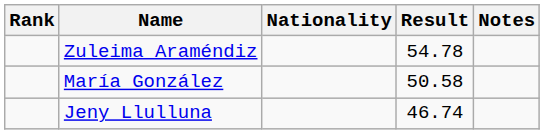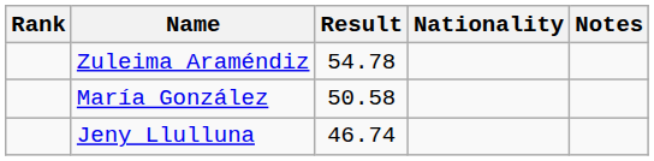columns swapped: Nationality <-> Result
